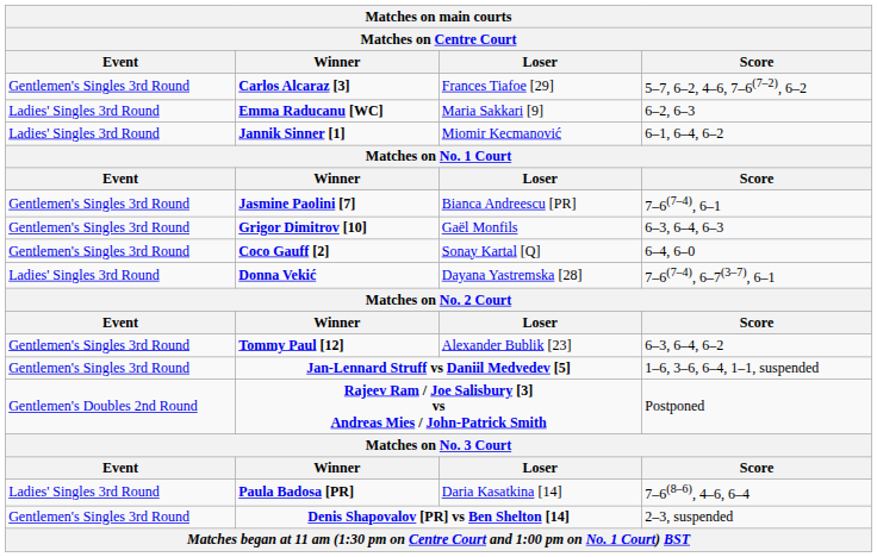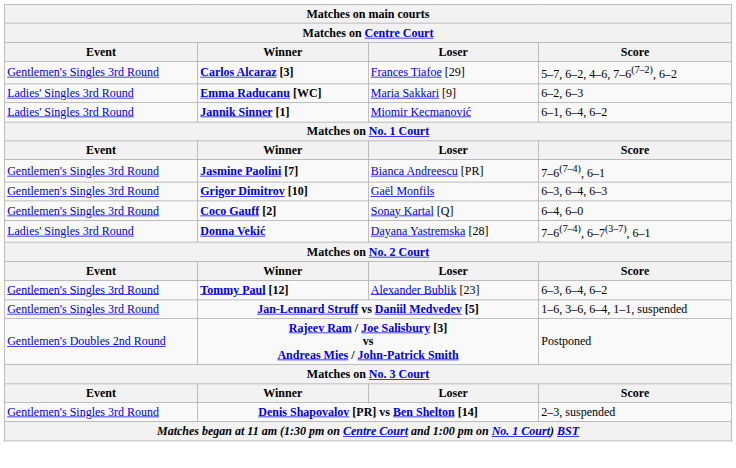- row: Ladies' Singles 3rd Round | Paula Badosa [PR] | Daria Kasatkina [14] | 7–6(8–6), 4–6, 6–4
